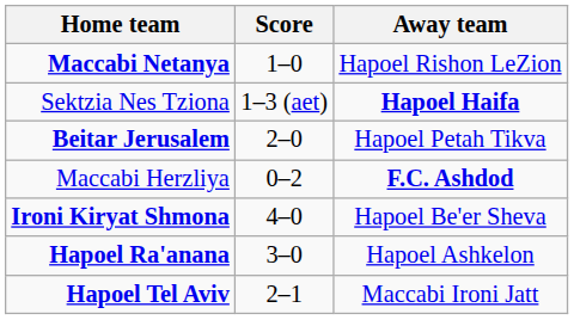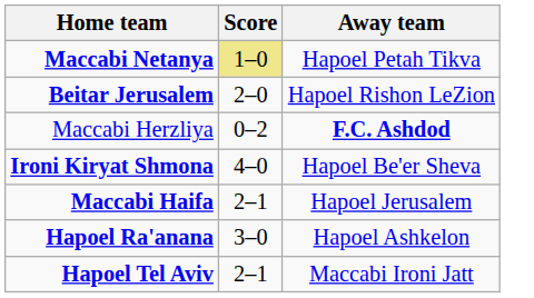Maccabi Netanya | Score: no background -> khaki background
Maccabi Netanya | Away team: Hapoel Rishon LeZion -> Hapoel Petah Tikva
- row: Sektzia Nes Tziona | 1–3 (aet) | Hapoel Haifa
Beitar Jerusalem | Away team: Hapoel Petah Tikva -> Hapoel Rishon LeZion
+ row: Maccabi Haifa | 2–1 | Hapoel Jerusalem
